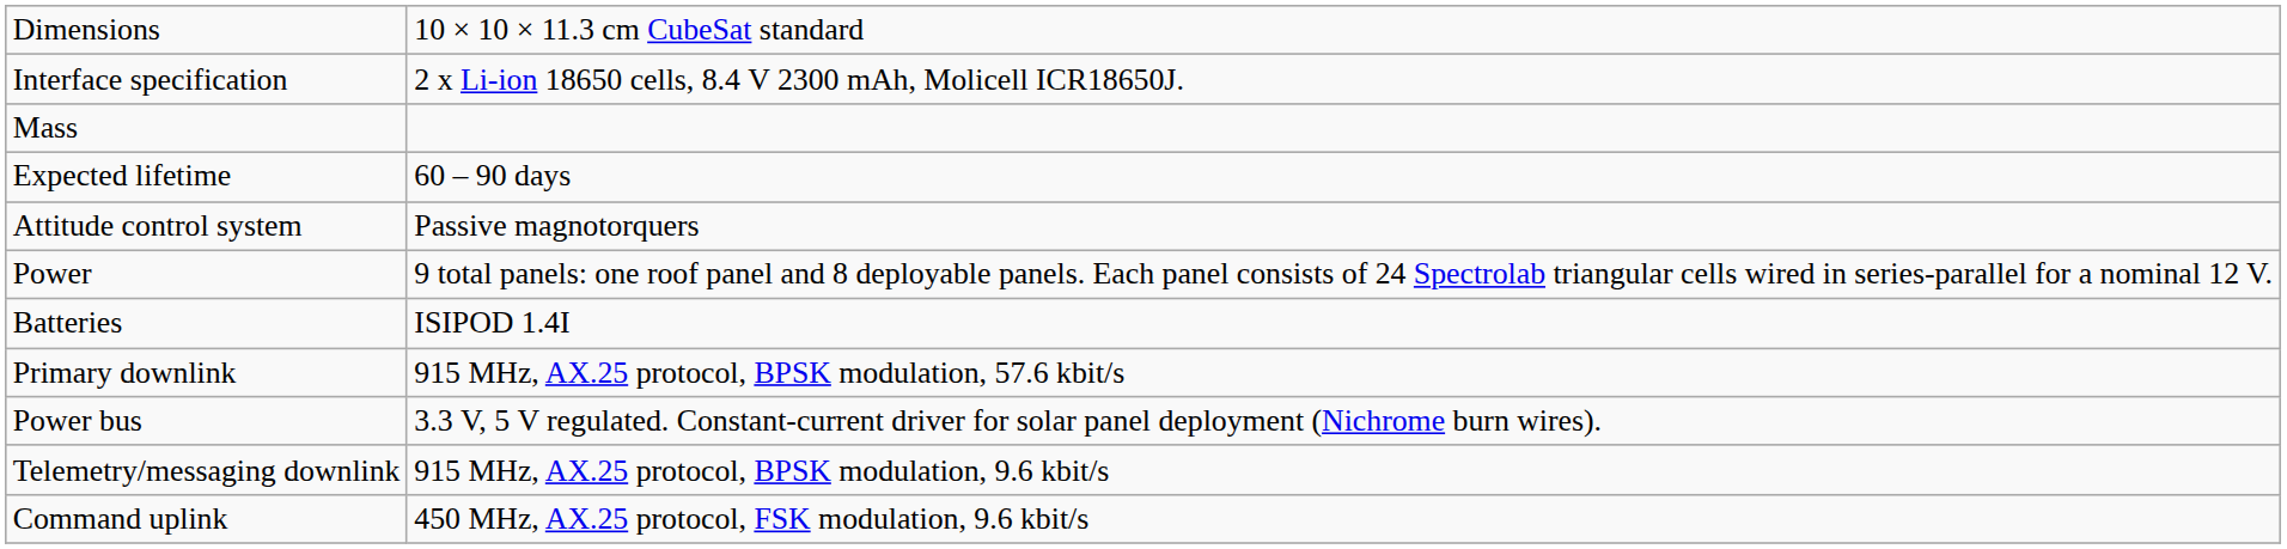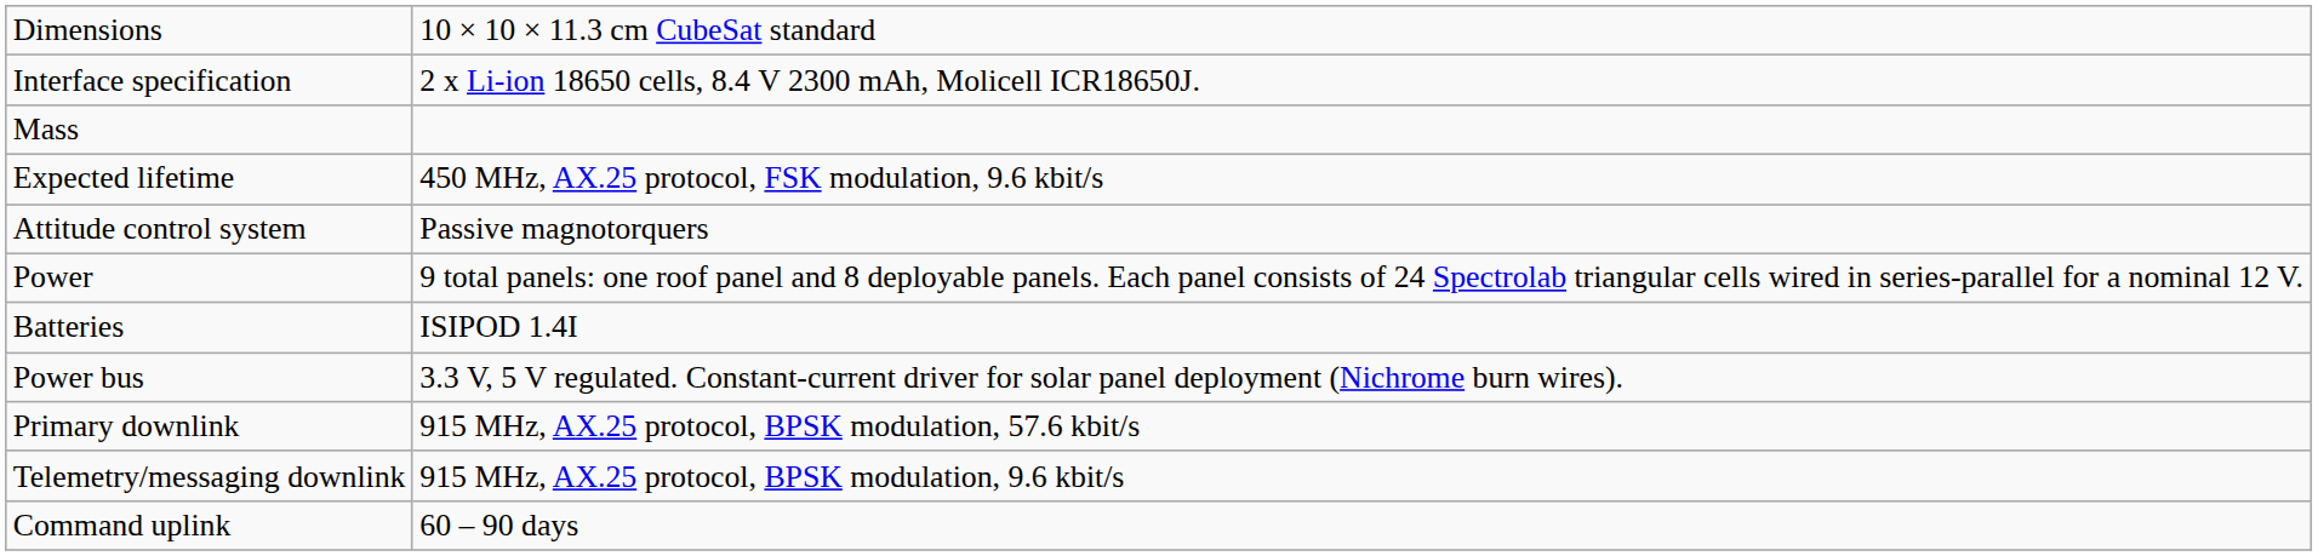Expected lifetime | column 2: 60 – 90 days -> 450 MHz, AX.25 protocol, FSK modulation, 9.6 kbit/s
rows swapped: Power bus <-> Primary downlink
Command uplink | column 2: 450 MHz, AX.25 protocol, FSK modulation, 9.6 kbit/s -> 60 – 90 days
